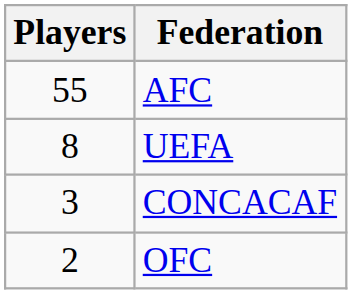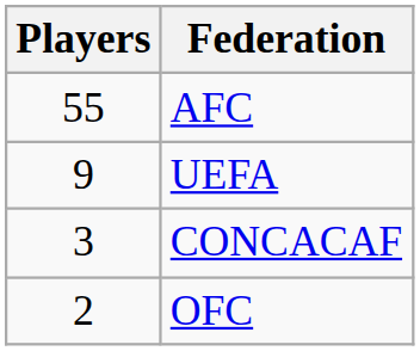UEFA | Players: 8 -> 9
